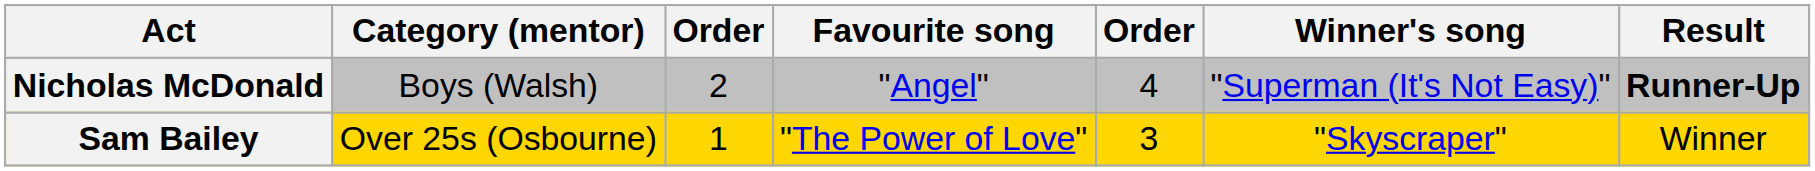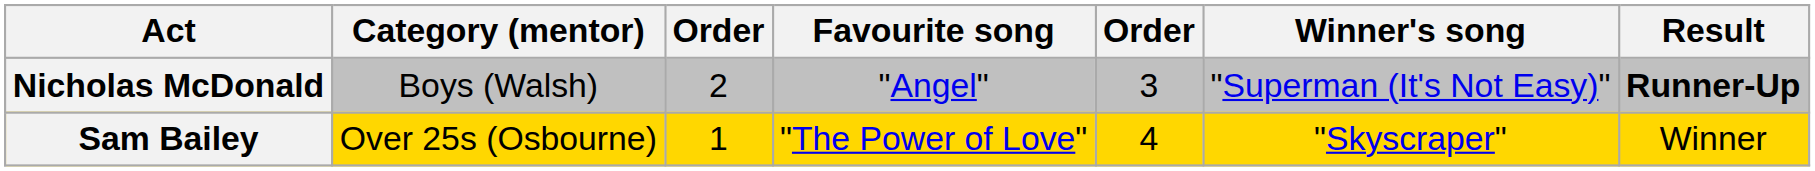Nicholas McDonald | column 5: 4 -> 3
Sam Bailey | column 5: 3 -> 4
